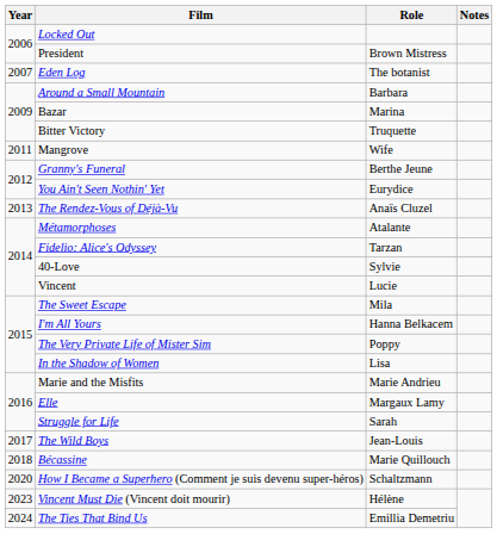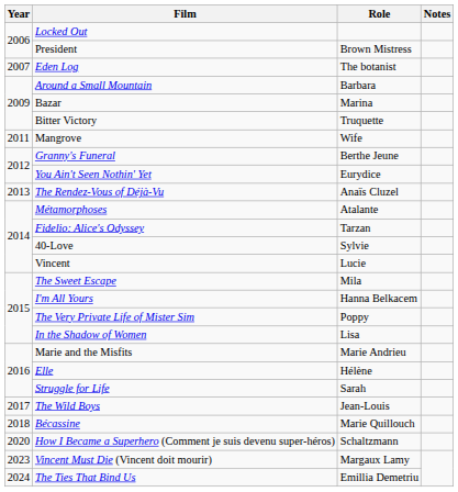Elle | Role: Margaux Lamy -> Hélène
Vincent Must Die (Vincent doit mourir) | Role: Hélène -> Margaux Lamy
